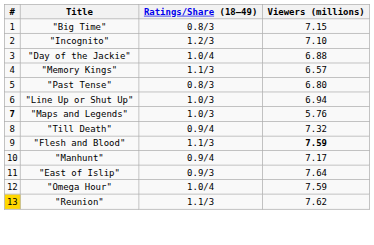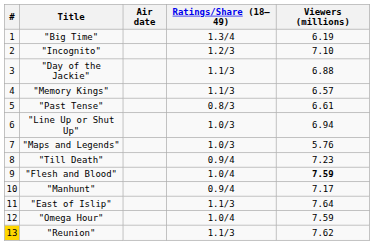+ column: Air date
"Big Time" | Ratings/Share (18–49): 0.8/3 -> 1.3/4
"Big Time" | Viewers (millions): 7.15 -> 6.19
"Day of the Jackie" | Ratings/Share (18–49): 1.0/4 -> 1.1/3
"Past Tense" | Viewers (millions): 6.80 -> 6.61
"Maps and Legends" | #: bold -> normal
"Till Death" | Viewers (millions): 7.32 -> 7.23
"Flesh and Blood" | Ratings/Share (18–49): 1.1/3 -> 1.0/4
"East of Islip" | Ratings/Share (18–49): 0.9/3 -> 1.1/3
